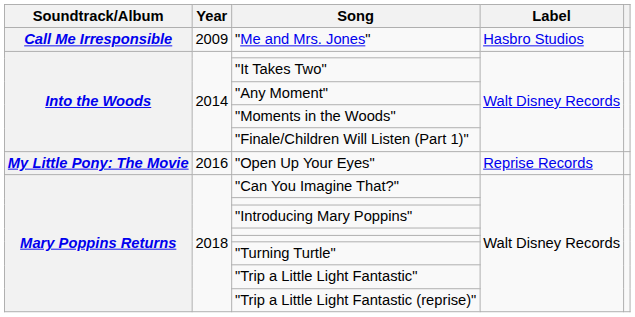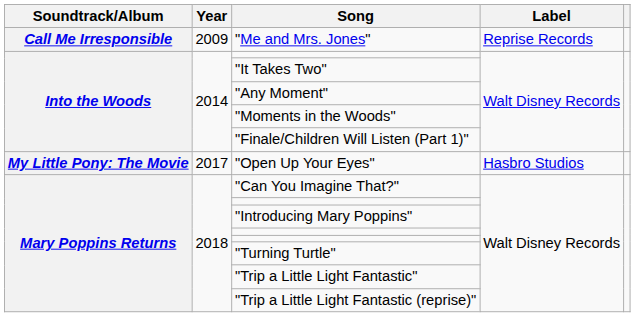"Me and Mrs. Jones" | Label: Hasbro Studios -> Reprise Records
"Open Up Your Eyes" | Year: 2016 -> 2017
"Open Up Your Eyes" | Label: Reprise Records -> Hasbro Studios
